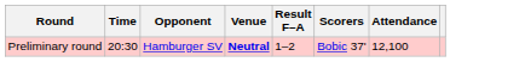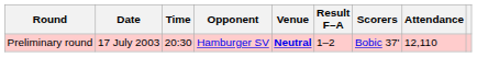+ column: Date | 17 July 2003
Preliminary round | Attendance: 12,100 -> 12,110
